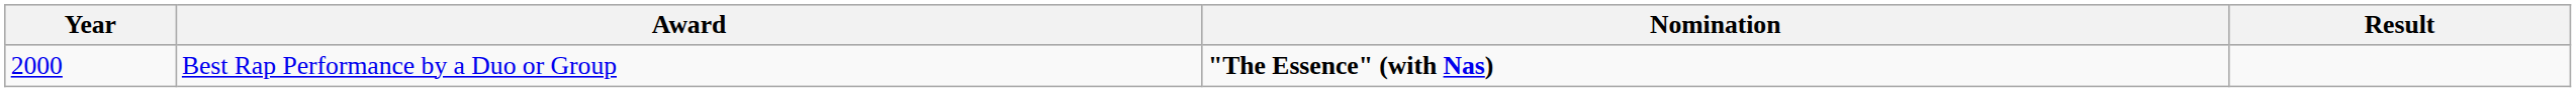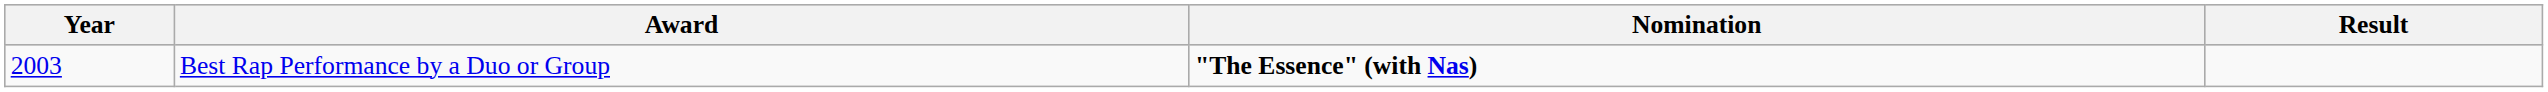Best Rap Performance by a Duo or Group | Year: 2000 -> 2003
